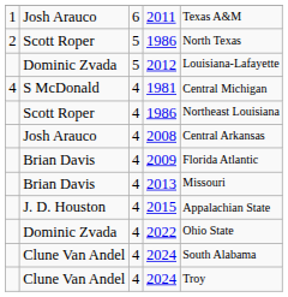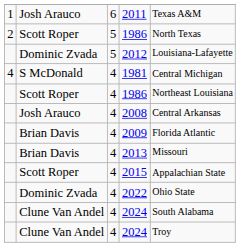2015 | column 2: J. D. Houston -> Scott Roper
